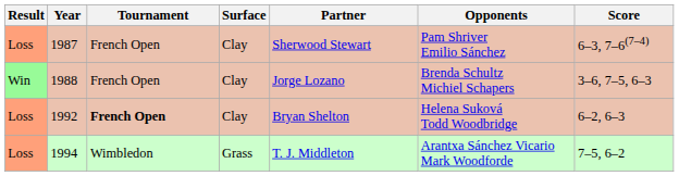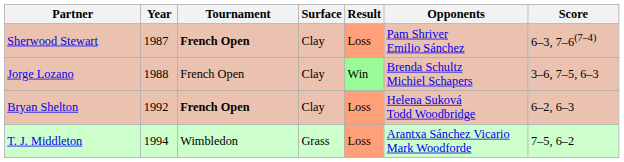columns swapped: Result <-> Partner
1987 | Tournament: normal -> bold
